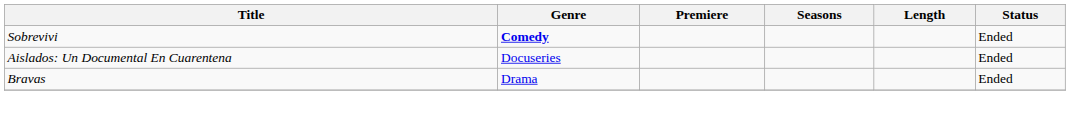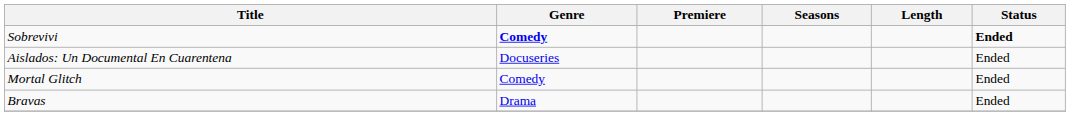Sobrevivi | Status: normal -> bold
+ row: Mortal Glitch | Comedy | Ended
